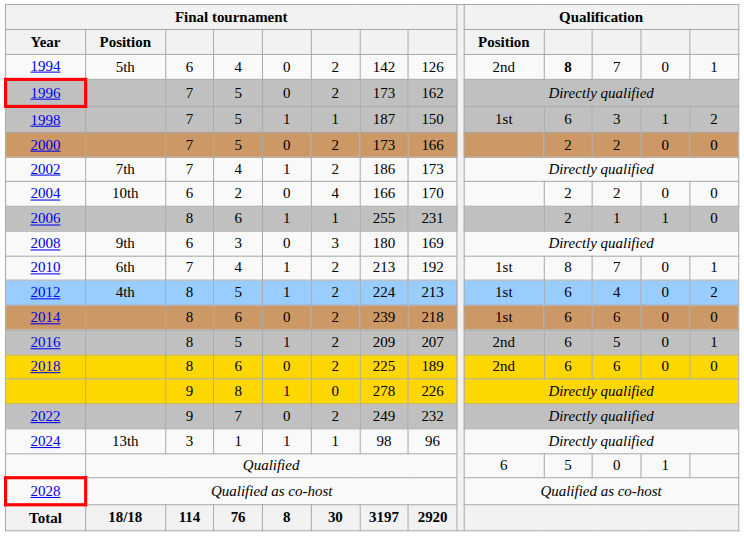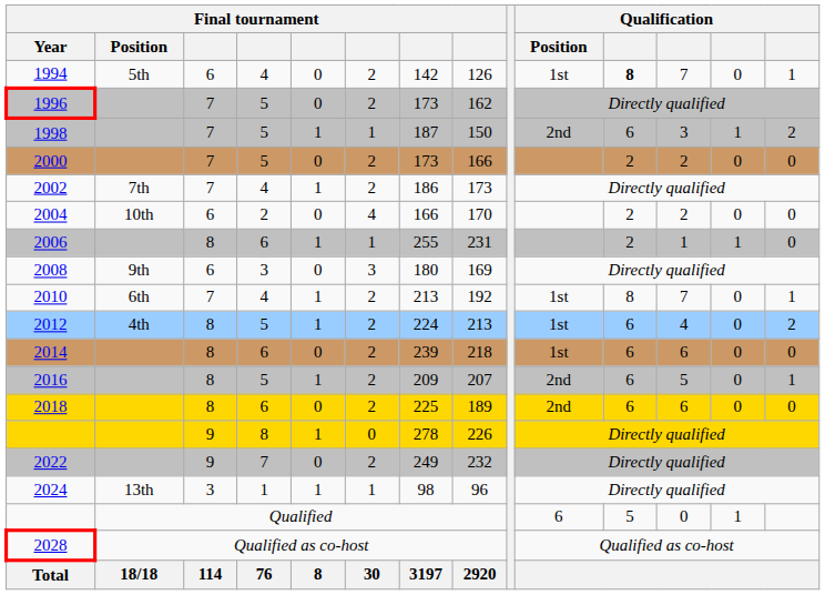1994 | Qualification / Position: 2nd -> 1st
1998 | Qualification / Position: 1st -> 2nd
